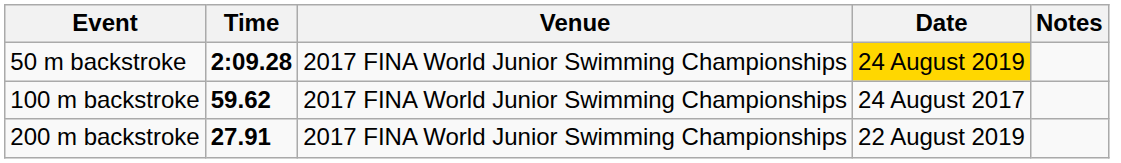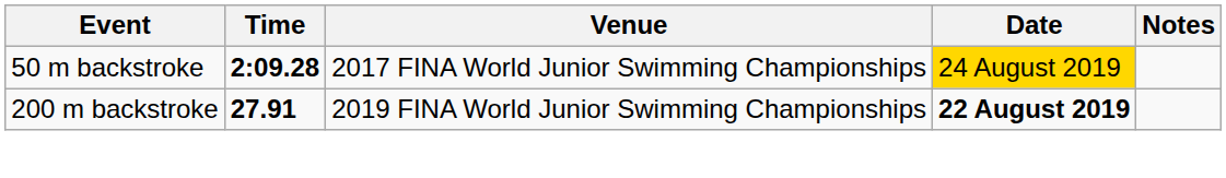- row: 100 m backstroke | 59.62 | 2017 FINA World Junior Swimming Championships | 24 August 2017
200 m backstroke | Venue: 2017 FINA World Junior Swimming Championships -> 2019 FINA World Junior Swimming Championships
200 m backstroke | Date: normal -> bold
